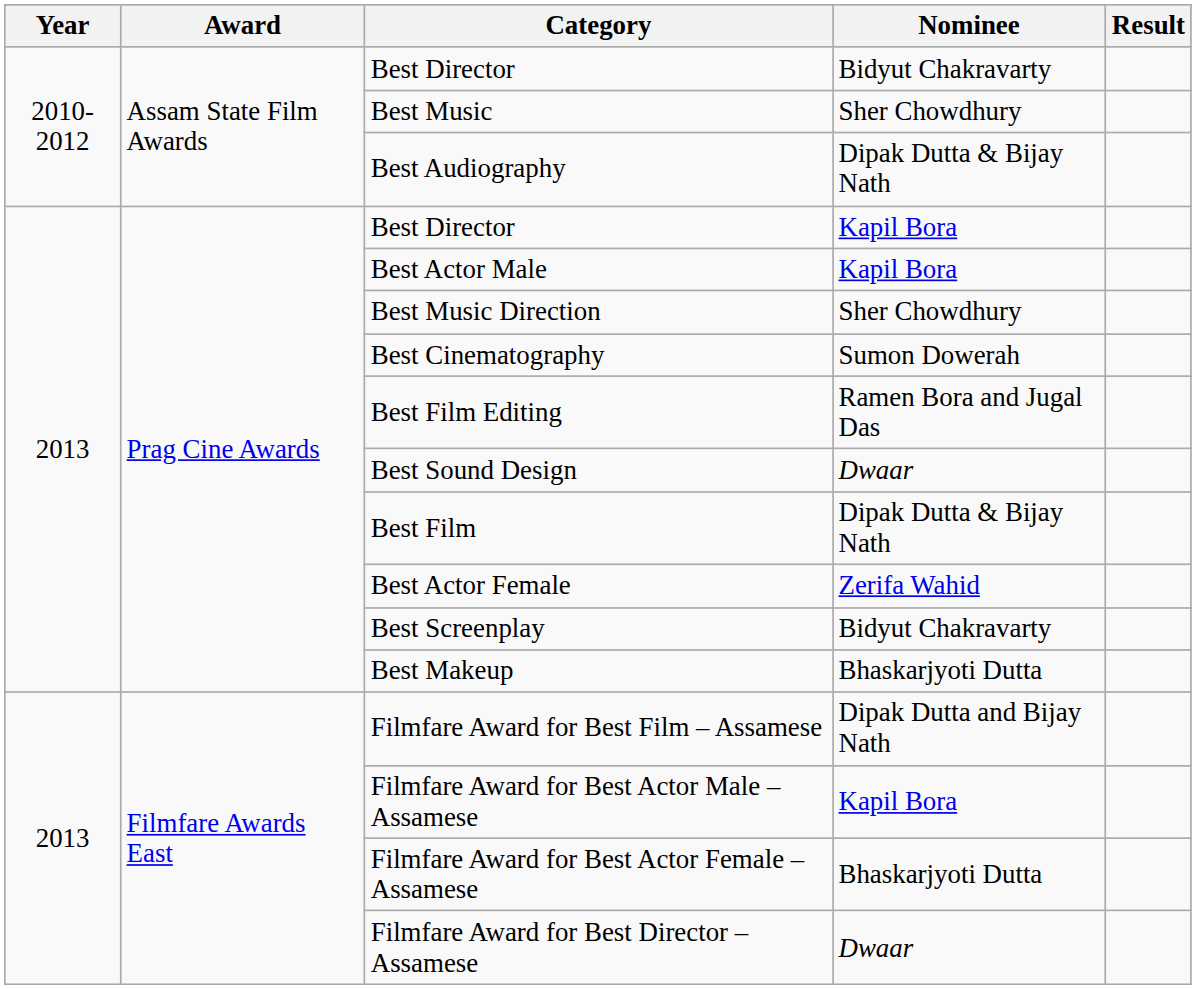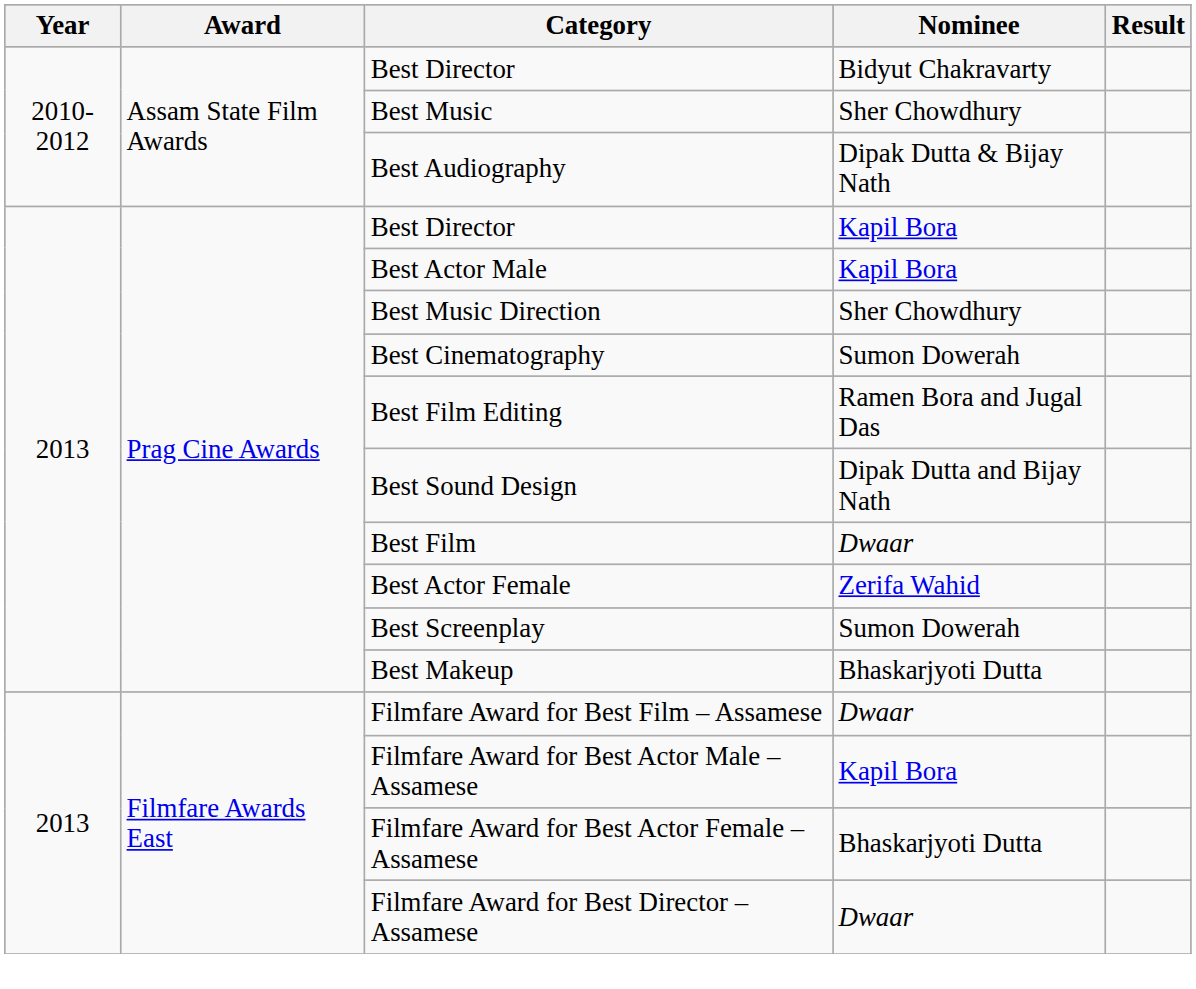Best Sound Design | Nominee: Dwaar -> Dipak Dutta and Bijay Nath
Best Film | Nominee: Dipak Dutta & Bijay Nath -> Dwaar
Best Screenplay | Nominee: Bidyut Chakravarty -> Sumon Dowerah
Filmfare Award for Best Film – Assamese | Nominee: Dipak Dutta and Bijay Nath -> Dwaar
